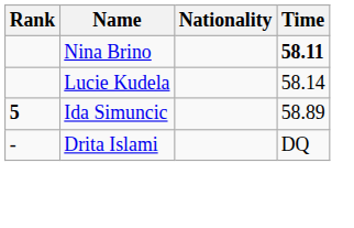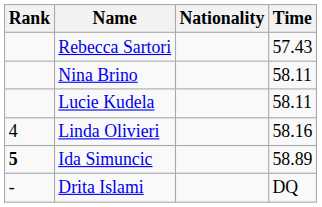+ row: Rebecca Sartori | 57.43
Nina Brino | Time: bold -> normal
Lucie Kudela | Time: 58.14 -> 58.11
+ row: 4 | Linda Olivieri | 58.16
